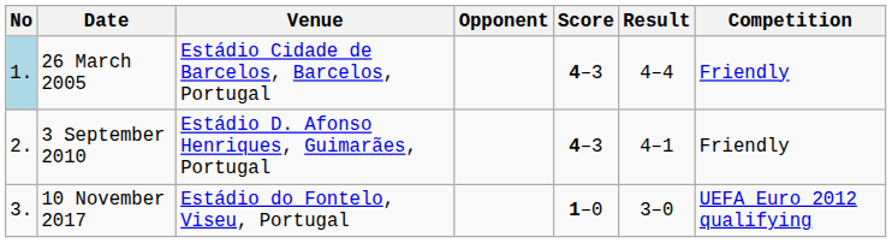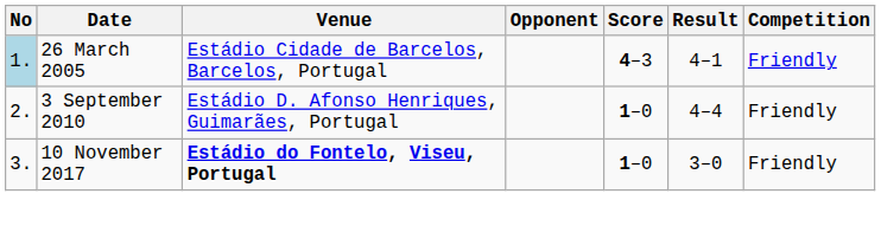26 March 2005 | Result: 4–4 -> 4–1
3 September 2010 | Score: 4–3 -> 1–0
3 September 2010 | Result: 4–1 -> 4–4
10 November 2017 | Venue: normal -> bold
10 November 2017 | Competition: UEFA Euro 2012 qualifying -> Friendly
